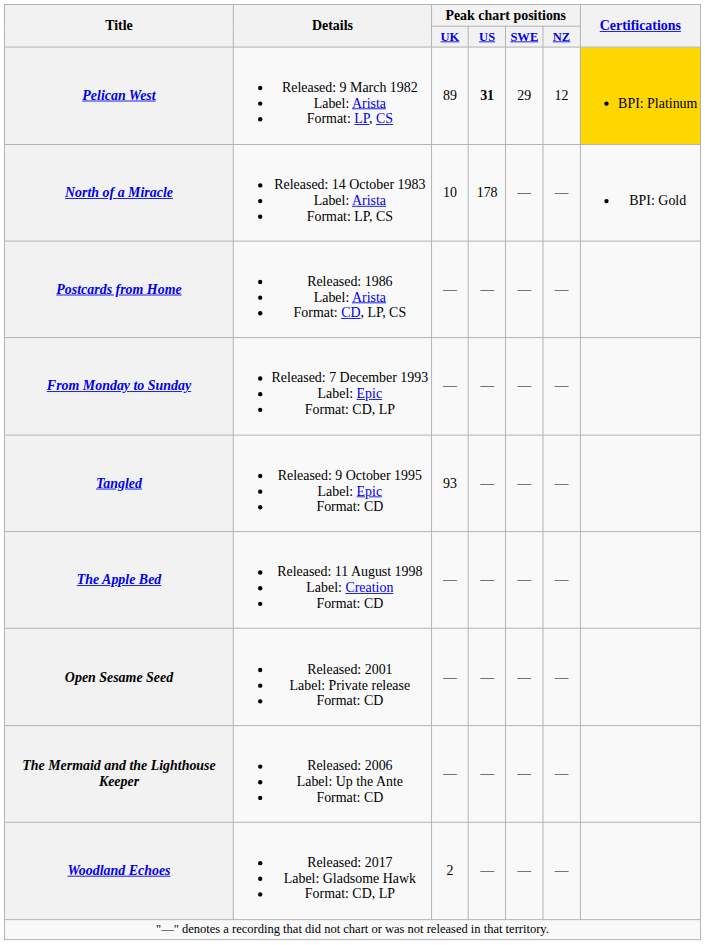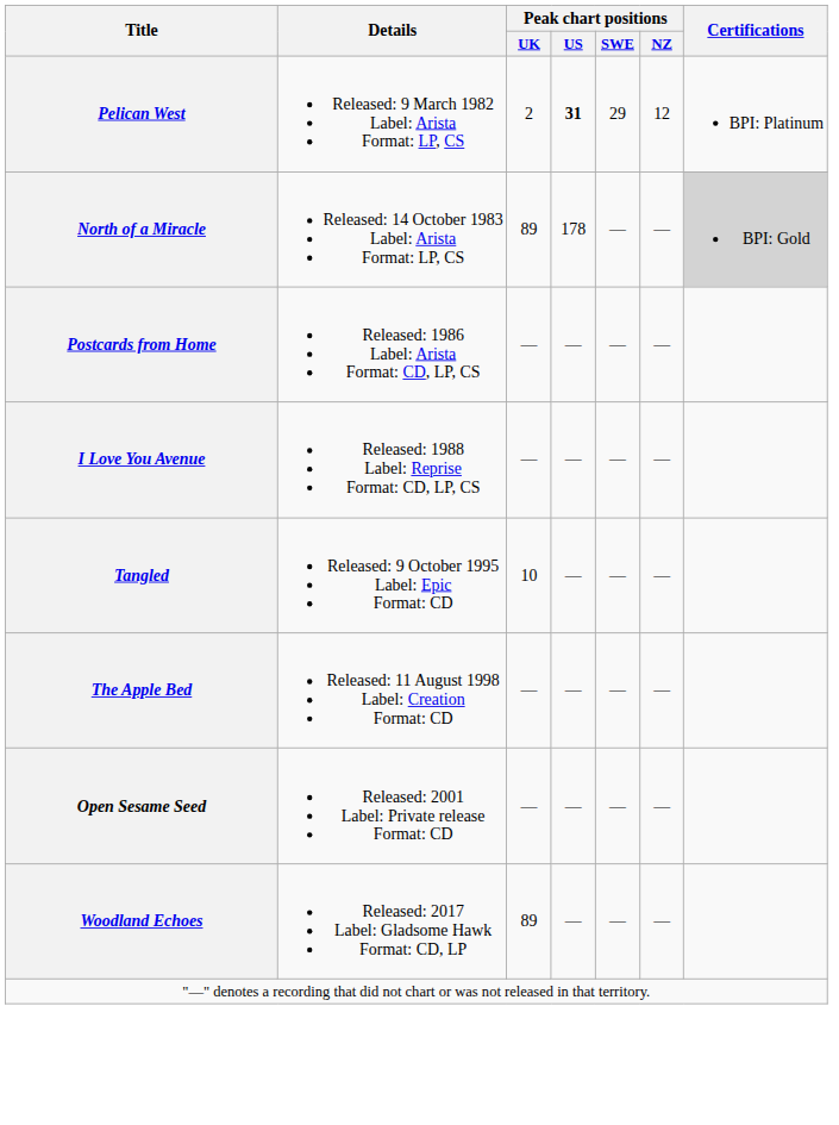Pelican West | Peak chart positions / UK: 89 -> 2
Pelican West | Certifications: gold background -> no background
North of a Miracle | Peak chart positions / UK: 10 -> 89
North of a Miracle | Certifications: no background -> lightgrey background
+ row: I Love You Avenue | Released: 1988 Label: Reprise Format: CD, LP, CS | — | — | — | —
- row: From Monday to Sunday | Released: 7 December 1993 Label: Epic Format: CD, LP | — | — | — | —
Tangled | Peak chart positions / UK: 93 -> 10
- row: The Mermaid and the Lighthouse Keeper | Released: 2006 Label: Up the Ante Format: CD | — | — | — | —
Woodland Echoes | Peak chart positions / UK: 2 -> 89
